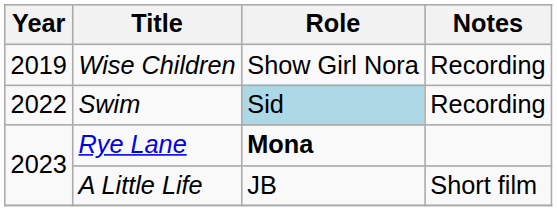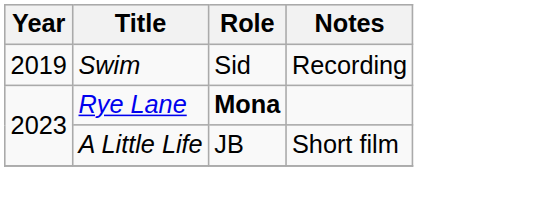- row: 2019 | Wise Children | Show Girl Nora | Recording
Swim | Year: 2022 -> 2019
Swim | Role: lightblue background -> no background
